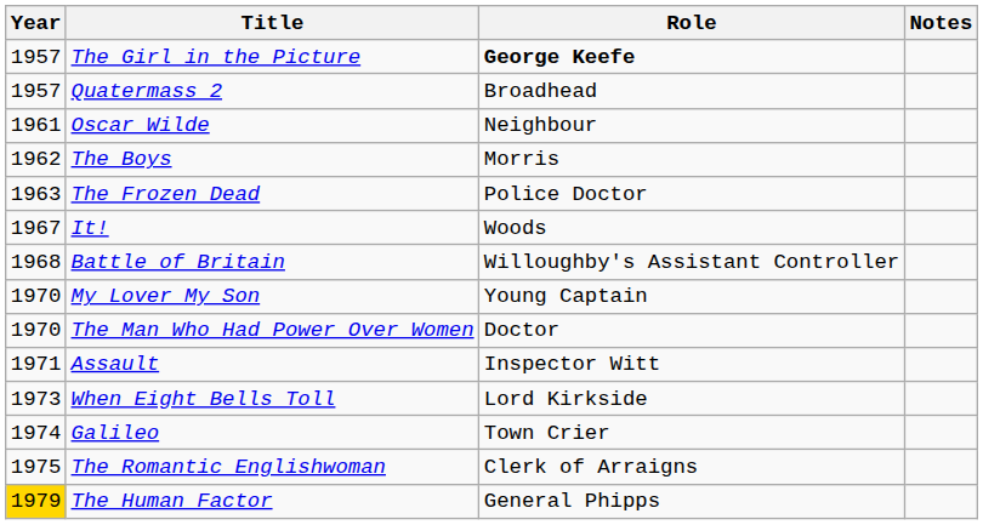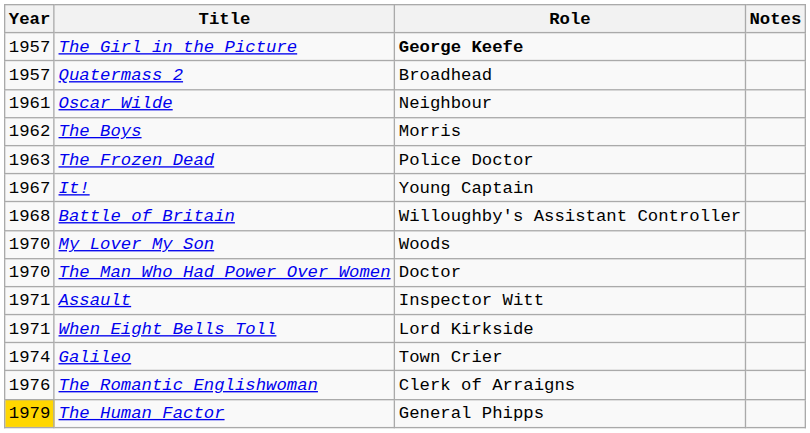It! | Role: Woods -> Young Captain
My Lover My Son | Role: Young Captain -> Woods
When Eight Bells Toll | Year: 1973 -> 1971
The Romantic Englishwoman | Year: 1975 -> 1976
